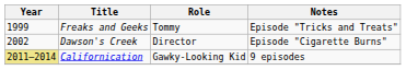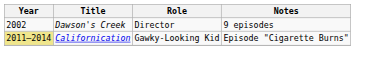- row: 1999 | Freaks and Geeks | Tommy | Episode "Tricks and Treats"
Dawson's Creek | Notes: Episode "Cigarette Burns" -> 9 episodes
Californication | Notes: 9 episodes -> Episode "Cigarette Burns"
